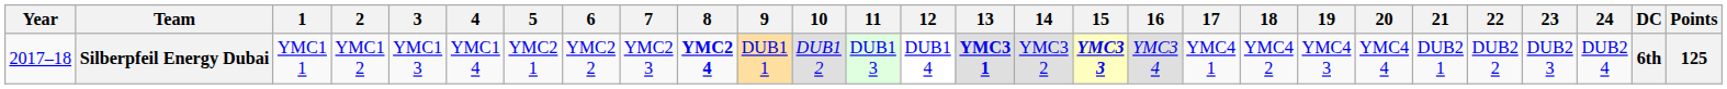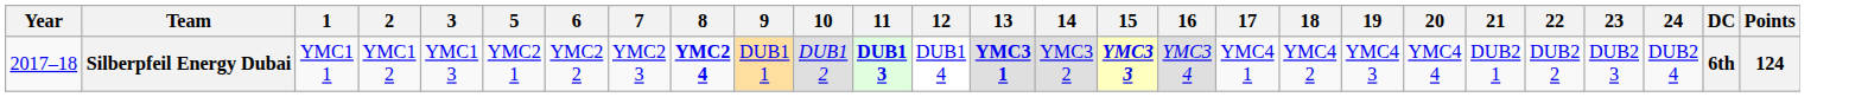- column: 4 | YMC1 4
Silberpfeil Energy Dubai | 11: normal -> bold
Silberpfeil Energy Dubai | Points: 125 -> 124
